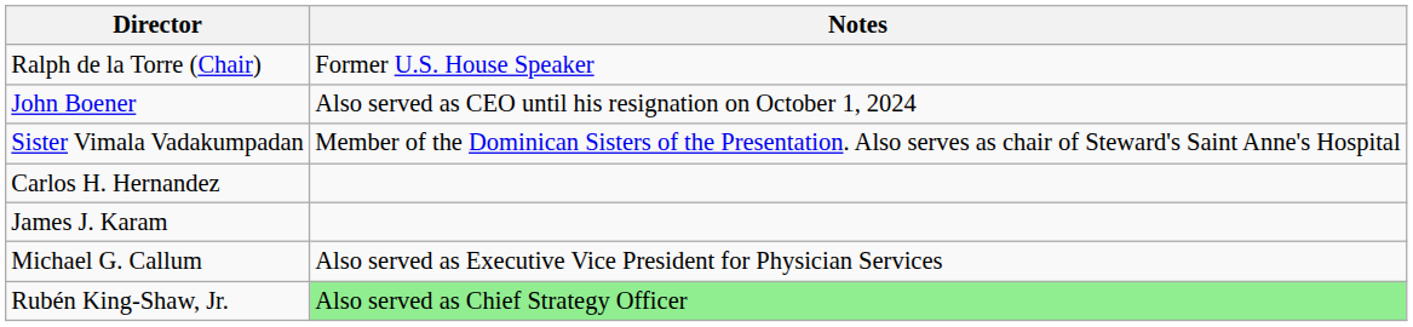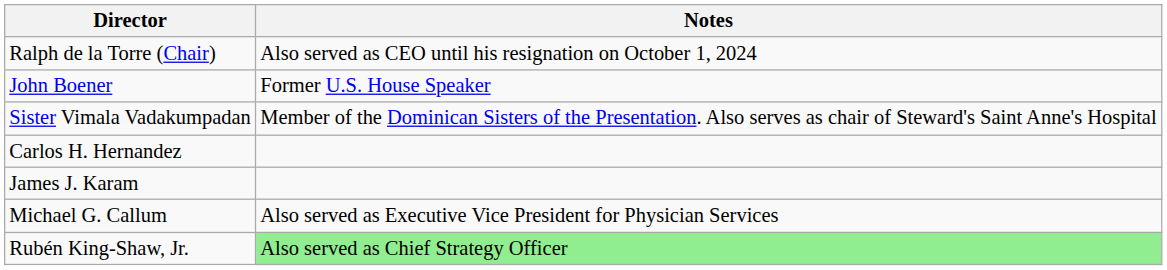Ralph de la Torre (Chair) | Notes: Former U.S. House Speaker -> Also served as CEO until his resignation on October 1, 2024
John Boener | Notes: Also served as CEO until his resignation on October 1, 2024 -> Former U.S. House Speaker
